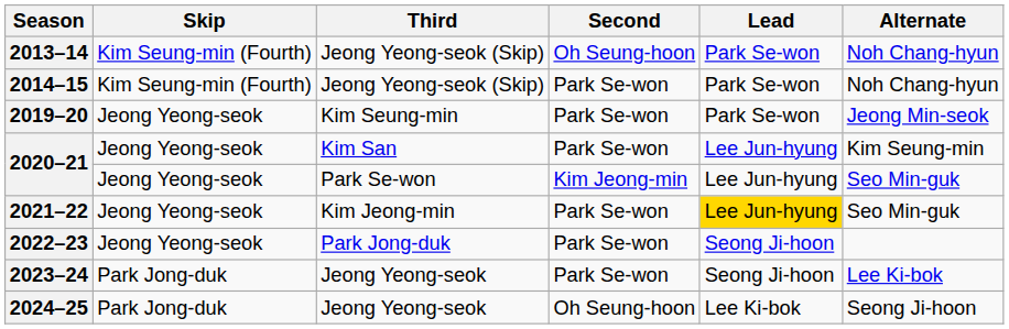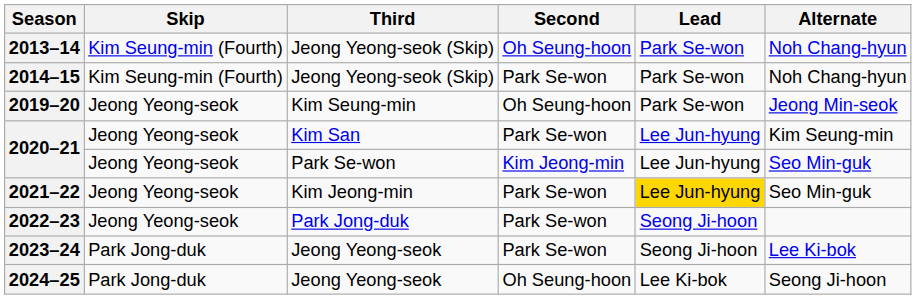2019–20 | Second: Park Se-won -> Oh Seung-hoon
